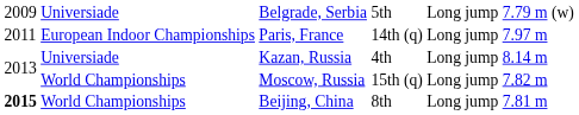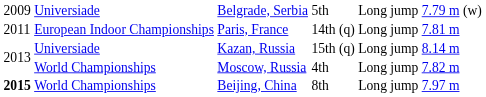Paris, France | column 6: 7.97 m -> 7.81 m
Kazan, Russia | column 4: 4th -> 15th (q)
Moscow, Russia | column 4: 15th (q) -> 4th
Beijing, China | column 6: 7.81 m -> 7.97 m
